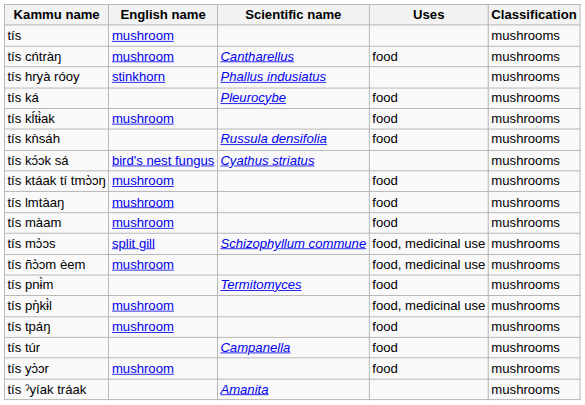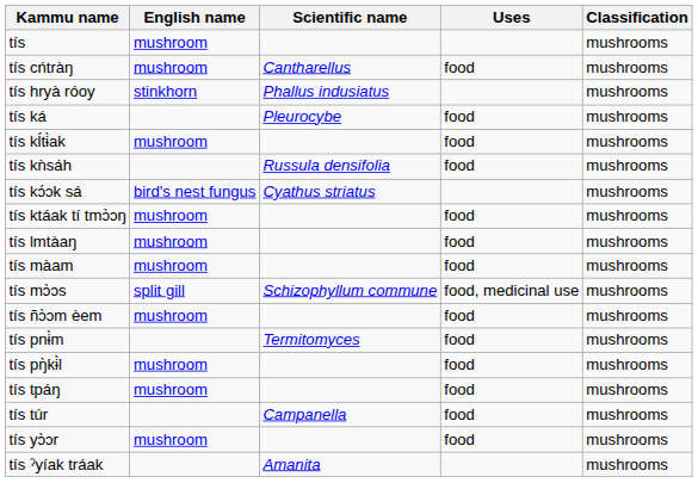tís ñɔ̀ɔm èem | Uses: food, medicinal use -> food
tís pŋ̀kɨ̀l | Uses: food, medicinal use -> food
